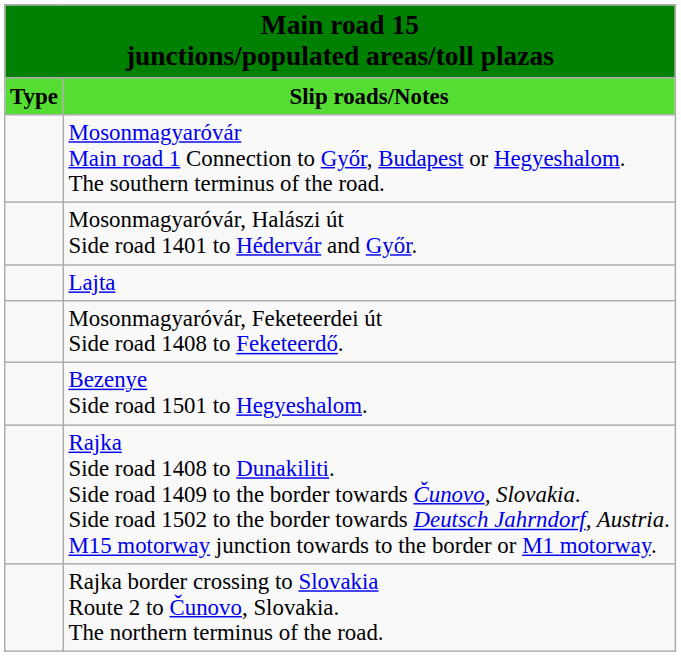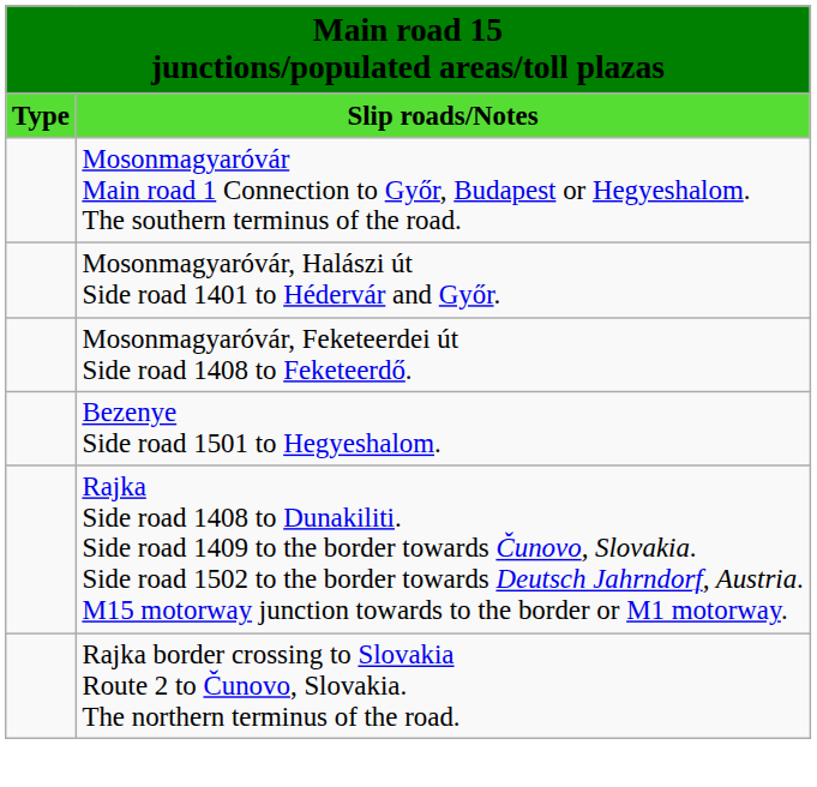- row: Lajta
